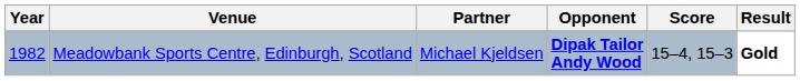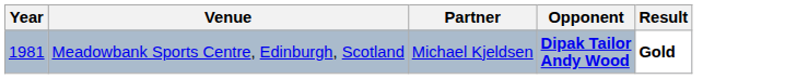- column: Score | 15–4, 15–3
Meadowbank Sports Centre, Edinburgh, Scotland | Year: 1982 -> 1981
